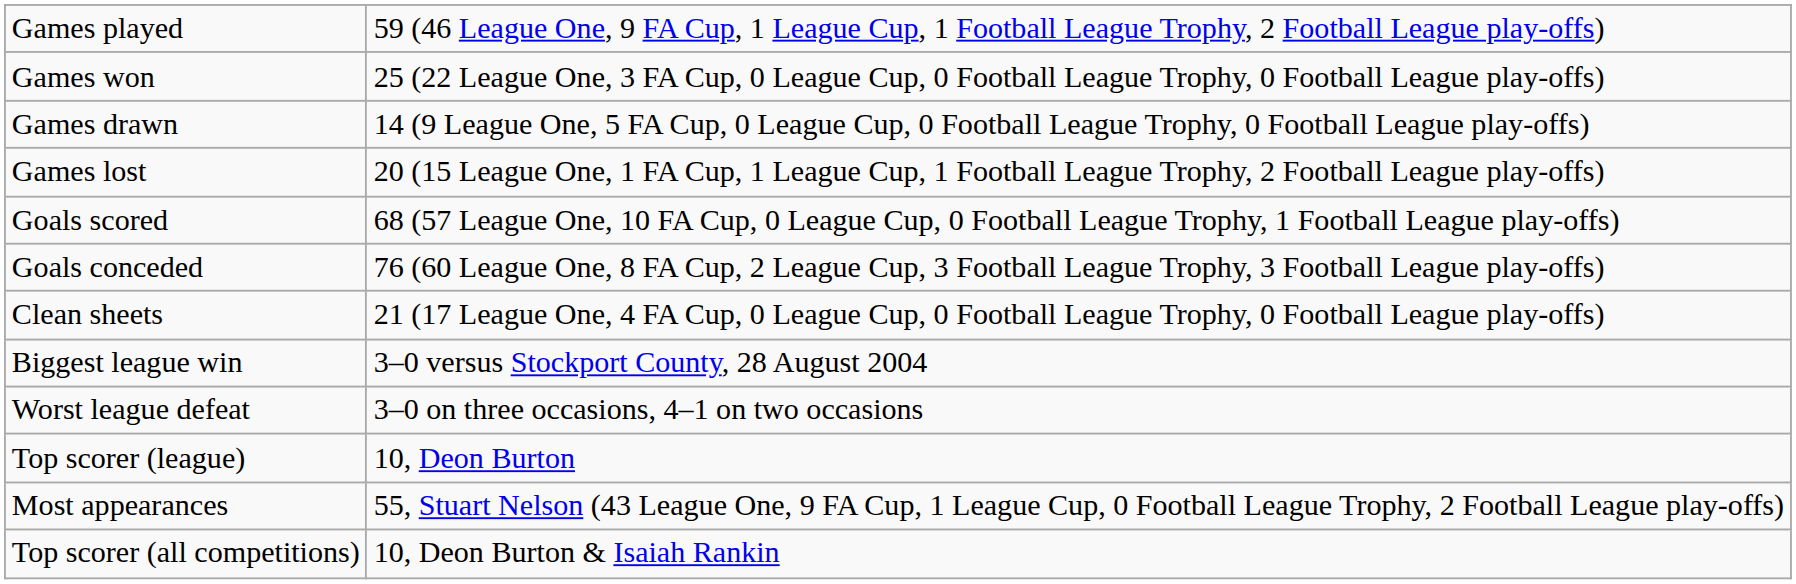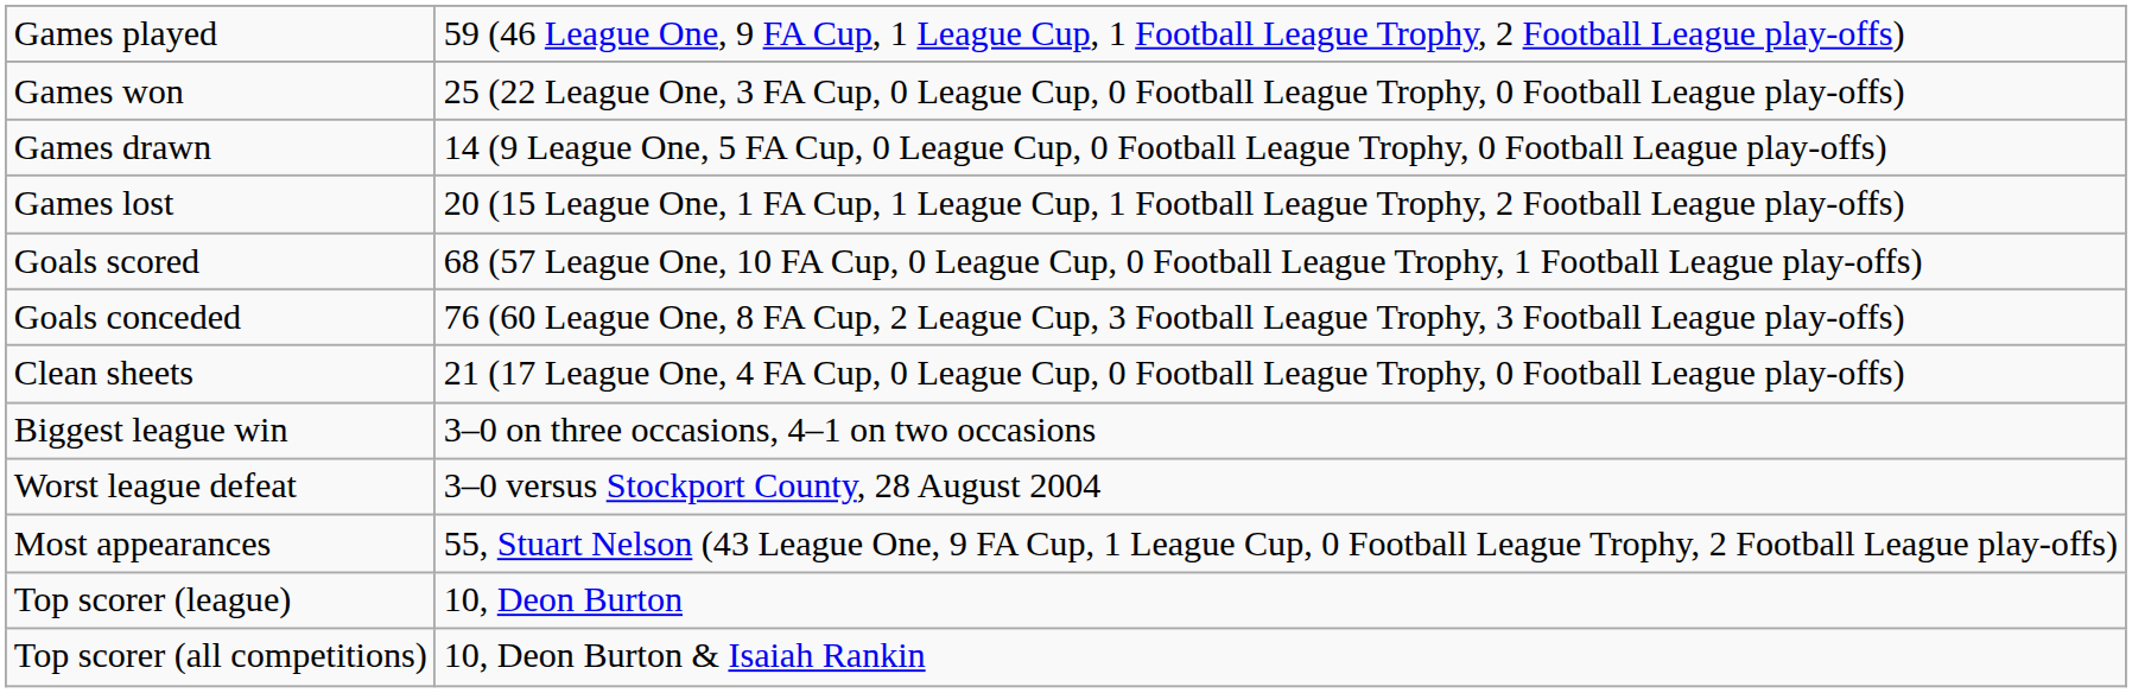Biggest league win | column 2: 3–0 versus Stockport County, 28 August 2004 -> 3–0 on three occasions, 4–1 on two occasions
Worst league defeat | column 2: 3–0 on three occasions, 4–1 on two occasions -> 3–0 versus Stockport County, 28 August 2004
rows swapped: Most appearances <-> Top scorer (league)
